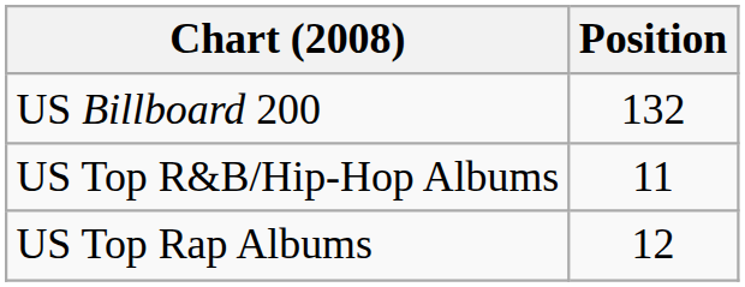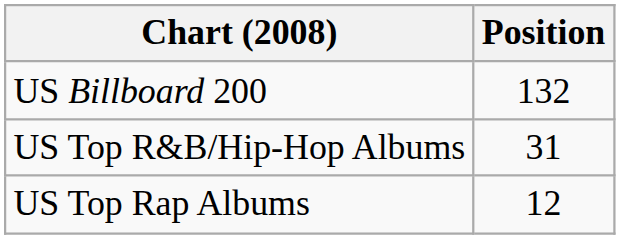US Top R&B/Hip-Hop Albums | Position: 11 -> 31
